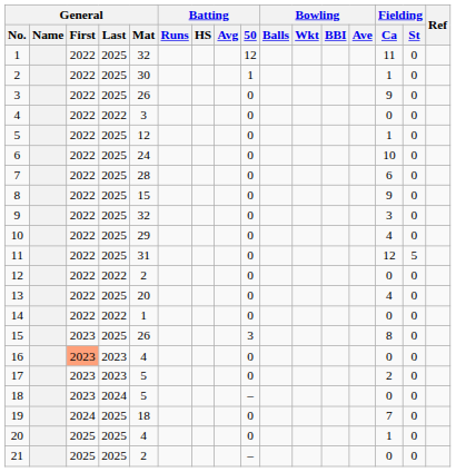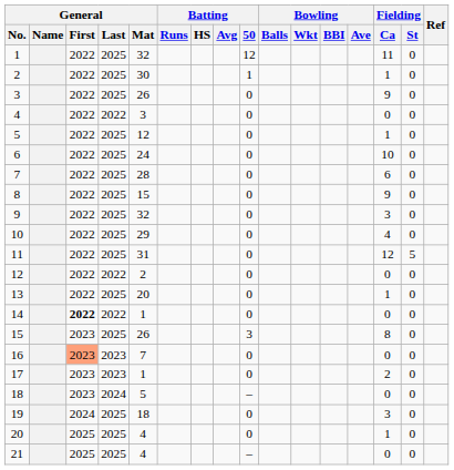13 | Fielding / Ca: 4 -> 1
14 | General / First: normal -> bold
16 | General / Mat: 4 -> 7
17 | General / Mat: 5 -> 1
19 | Fielding / Ca: 7 -> 3
21 | General / Mat: 2 -> 4
